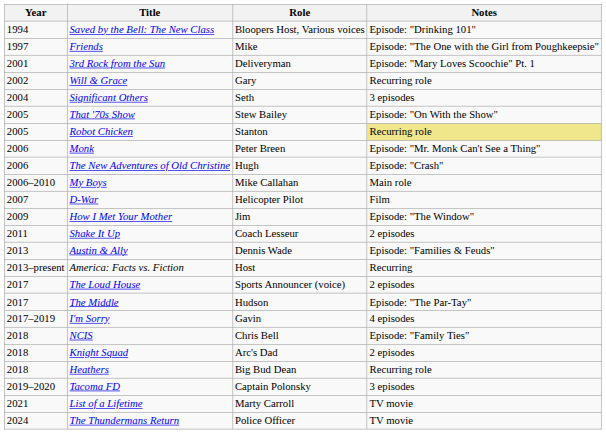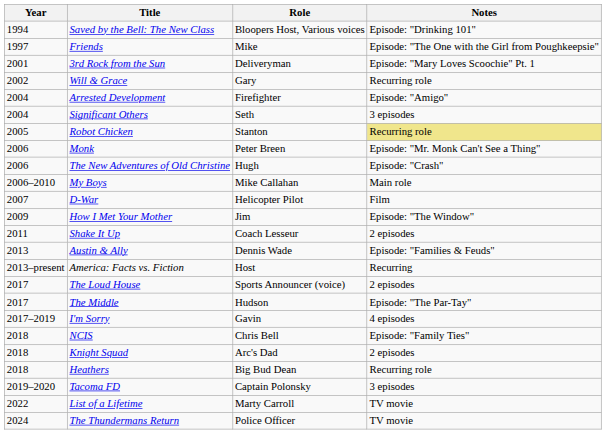+ row: 2004 | Arrested Development | Firefighter | Episode: "Amigo"
- row: 2005 | That '70s Show | Stew Bailey | Episode: "On With the Show"
List of a Lifetime | Year: 2021 -> 2022
